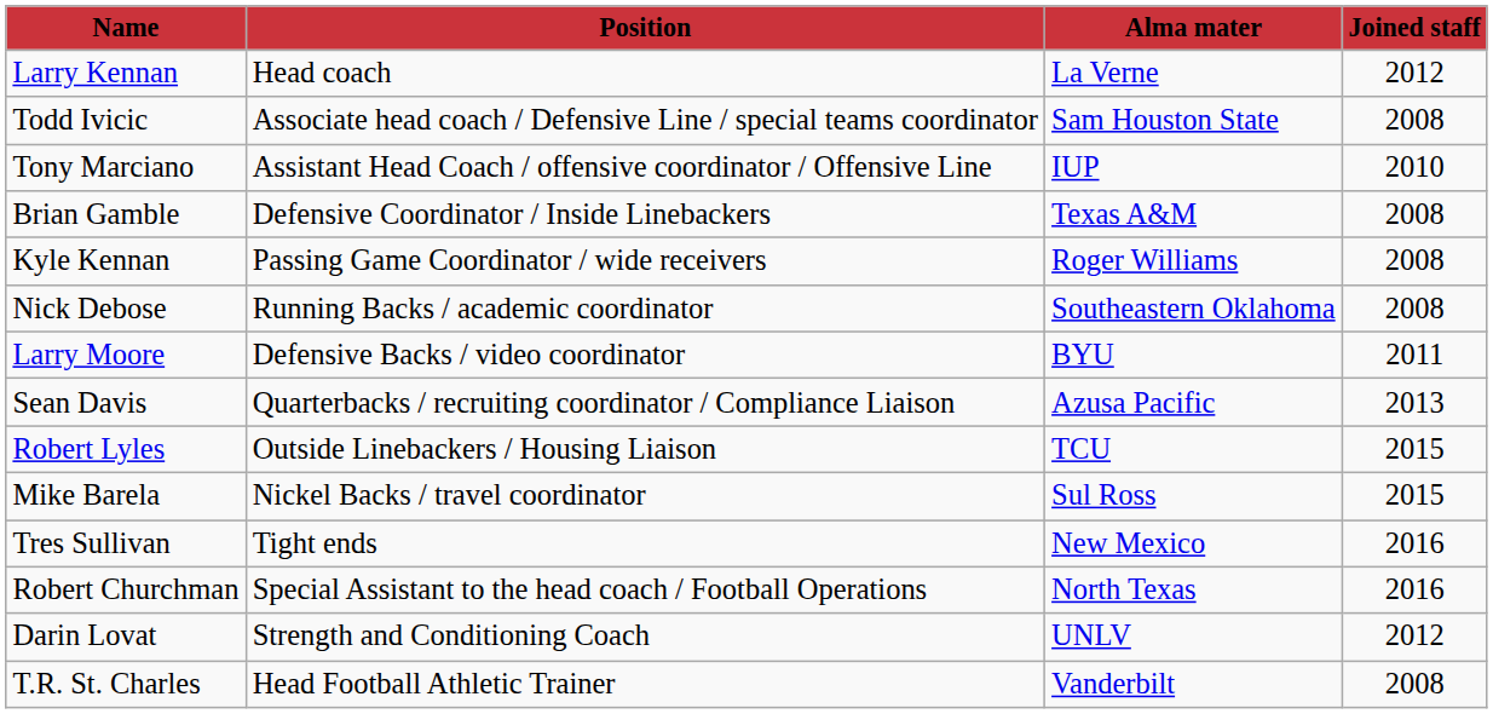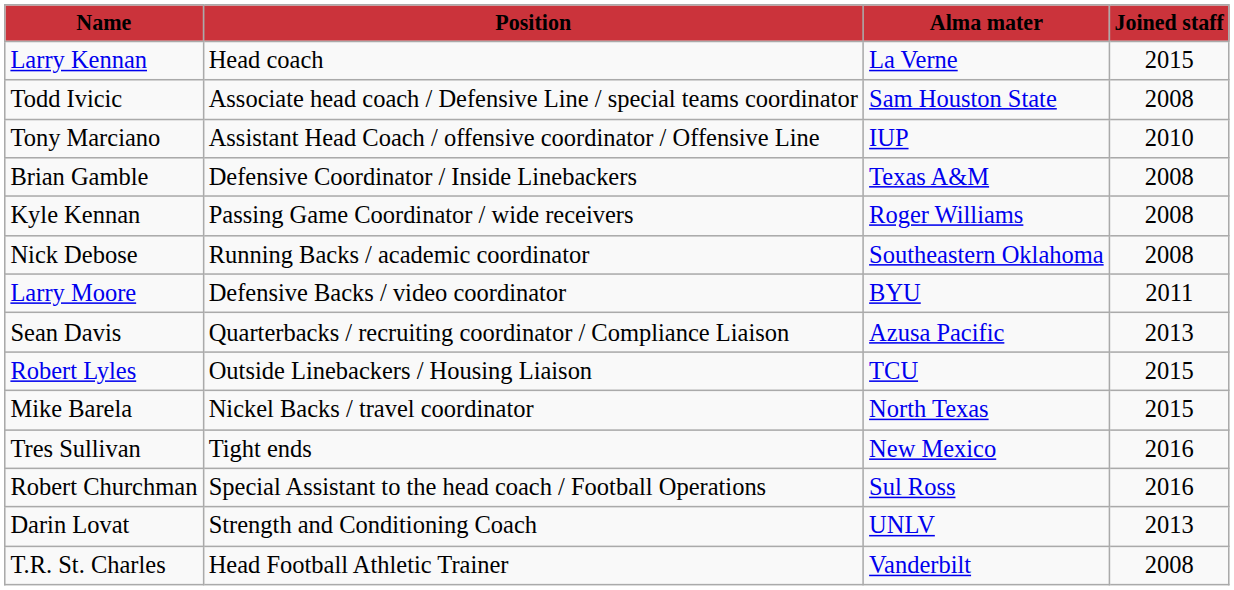Larry Kennan | column 4: 2012 -> 2015
Mike Barela | column 3: Sul Ross -> North Texas
Robert Churchman | column 3: North Texas -> Sul Ross
Darin Lovat | column 4: 2012 -> 2013
